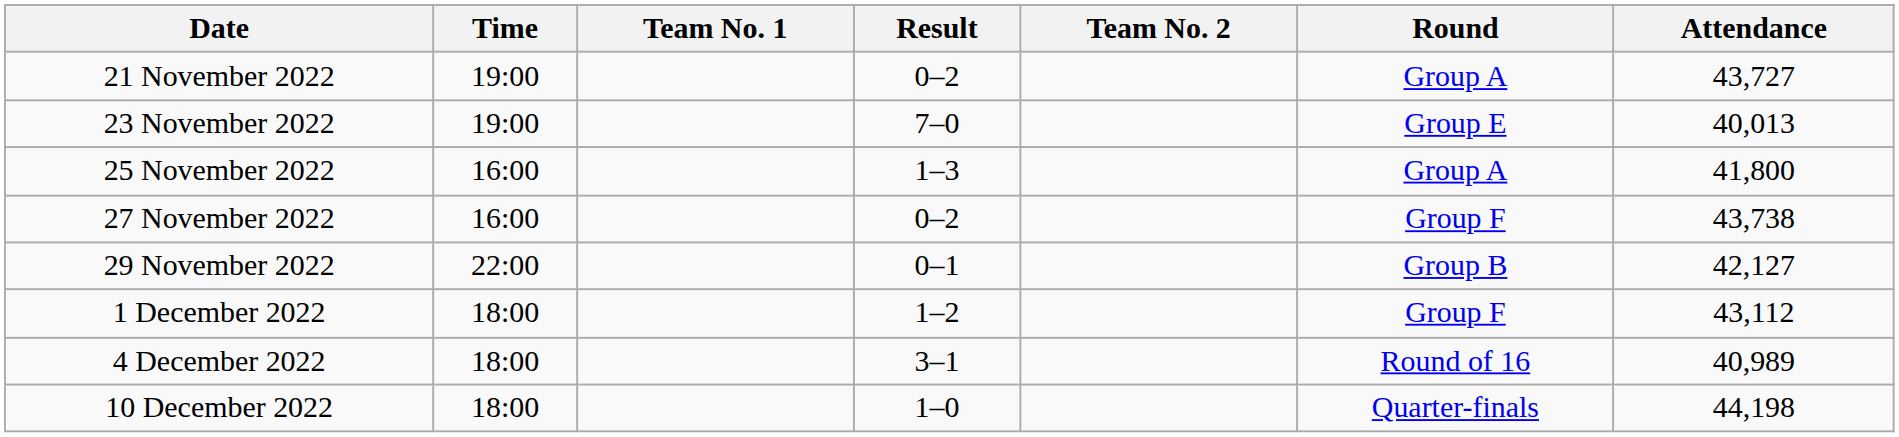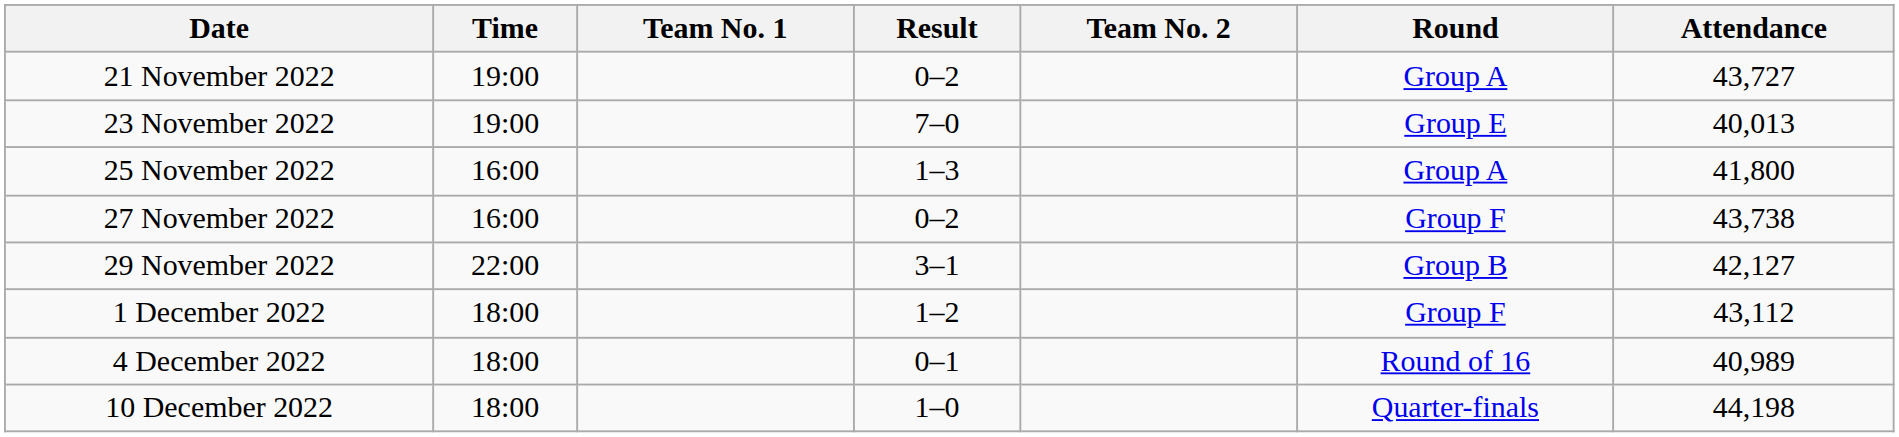29 November 2022 | Result: 0–1 -> 3–1
4 December 2022 | Result: 3–1 -> 0–1
